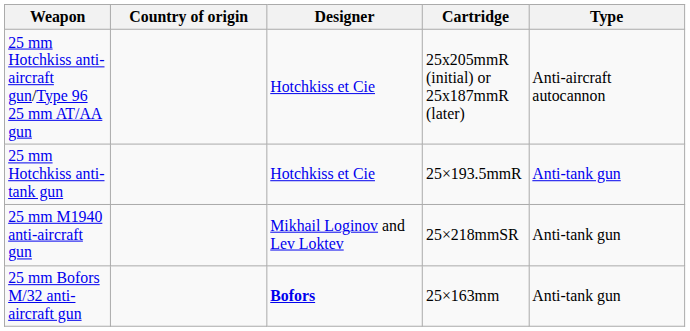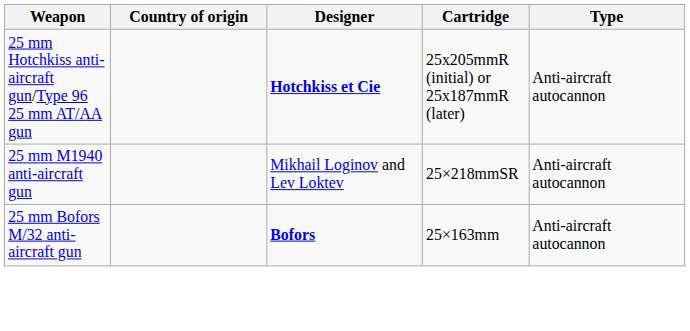25 mm Hotchkiss anti-aircraft gun/Type 96 25 mm AT/AA gun | Designer: normal -> bold
- row: 25 mm Hotchkiss anti-tank gun | Hotchkiss et Cie | 25×193.5mmR | Anti-tank gun
25 mm M1940 anti-aircraft gun | Type: Anti-tank gun -> Anti-aircraft autocannon
25 mm Bofors M/32 anti-aircraft gun | Type: Anti-tank gun -> Anti-aircraft autocannon
